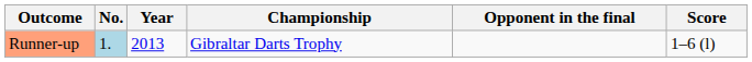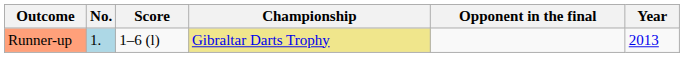columns swapped: Year <-> Score
Runner-up | Championship: no background -> khaki background
